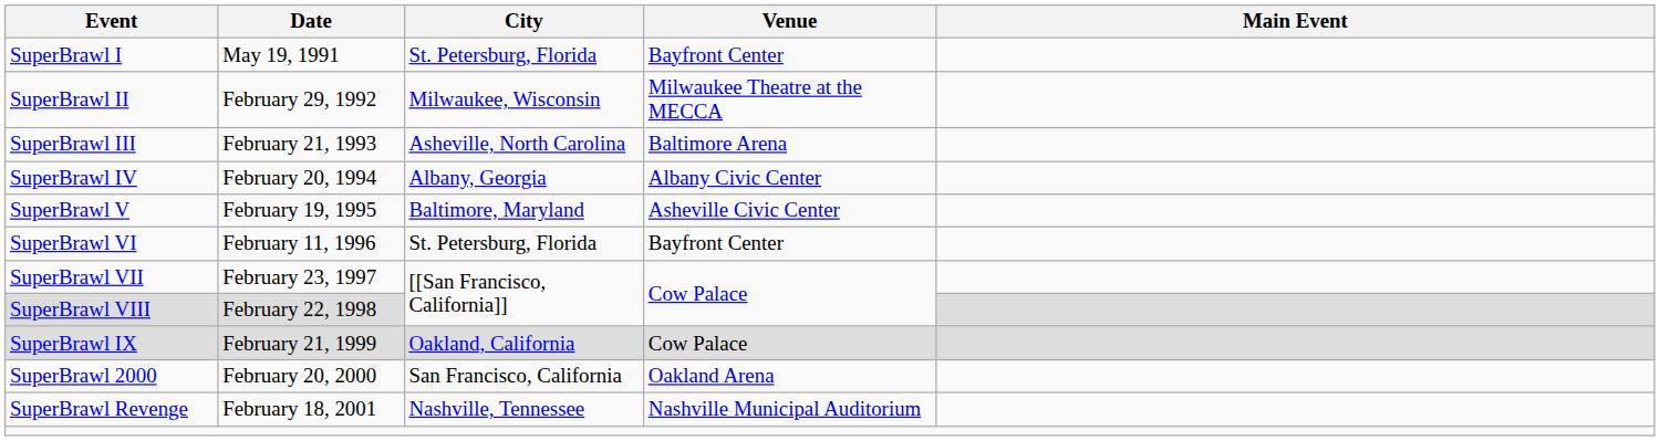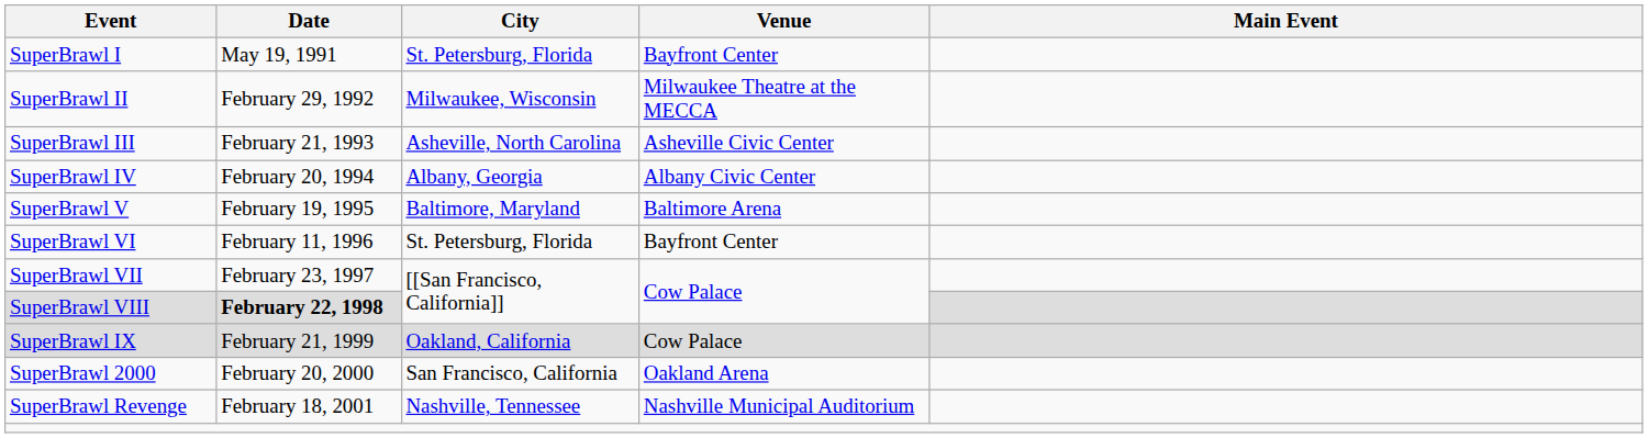SuperBrawl III | Venue: Baltimore Arena -> Asheville Civic Center
SuperBrawl V | Venue: Asheville Civic Center -> Baltimore Arena
SuperBrawl VIII | Date: normal -> bold
